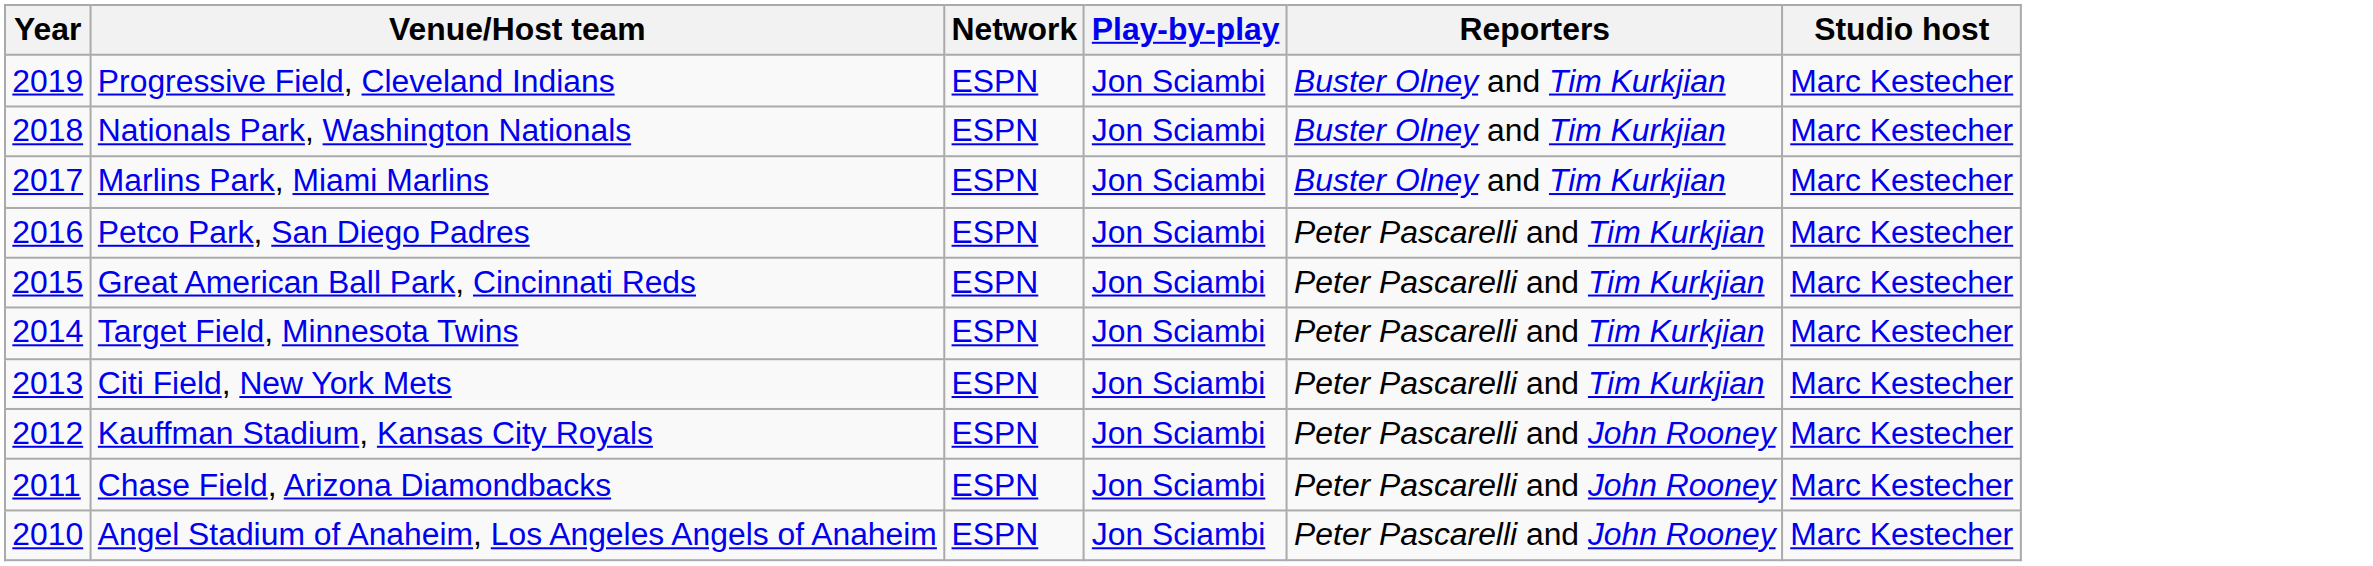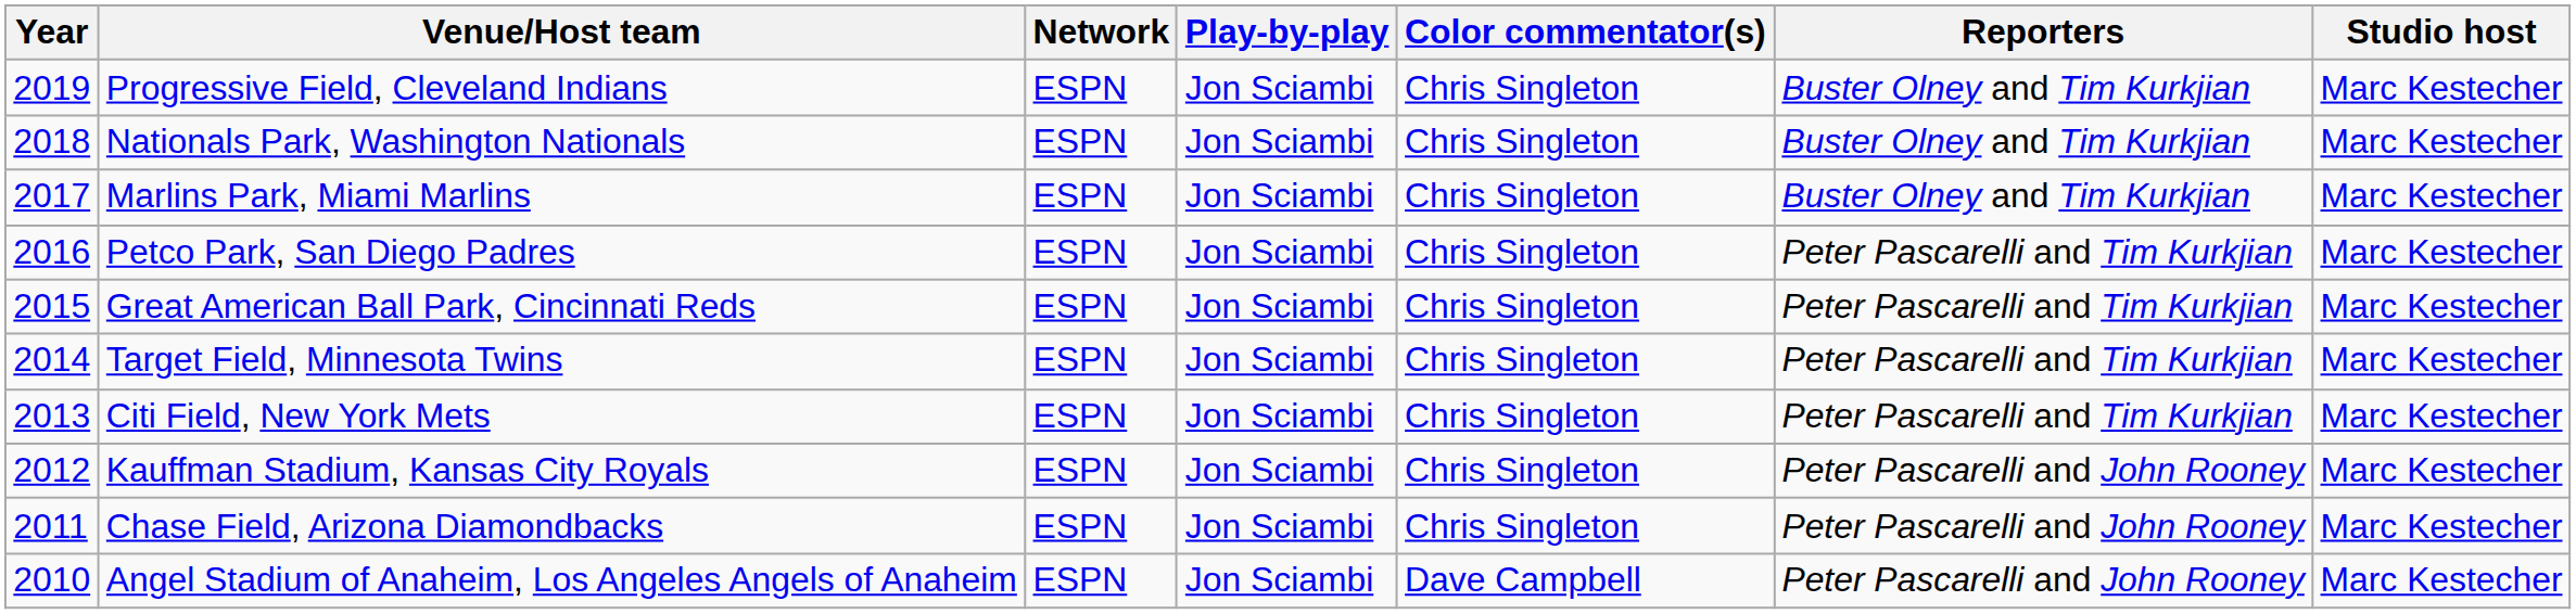+ column: Color commentator(s) | Chris Singleton | Chris Singleton | Chris Singleton | Chris Singleton | Chris Singleton | Chris Singleton | Chris Singleton | Chris Singleton | Chris Singleton | Dave Campbell
